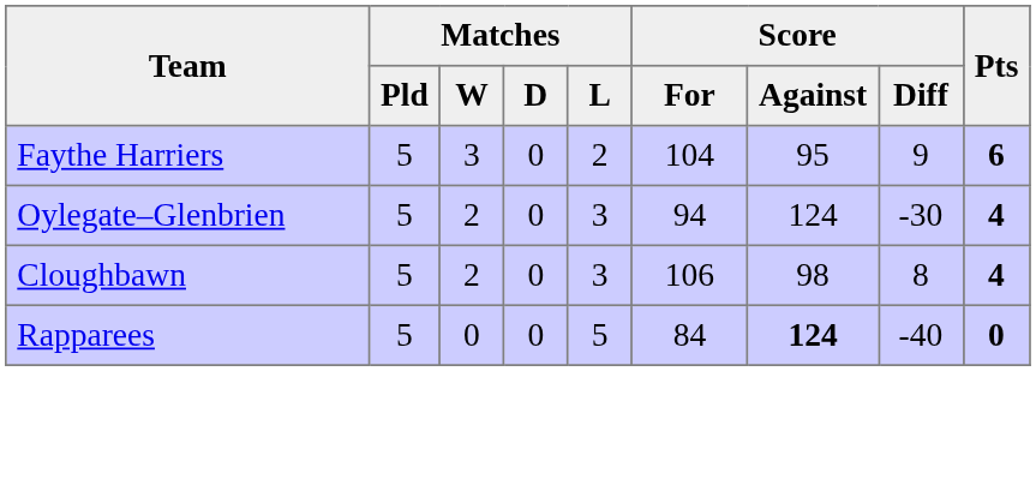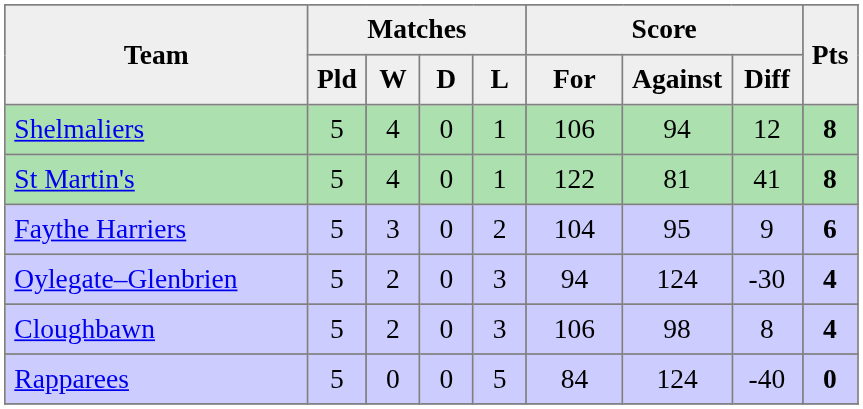+ row: Shelmaliers | 5 | 4 | 0 | 1 | 106 | 94 | 12 | 8
+ row: St Martin's | 5 | 4 | 0 | 1 | 122 | 81 | 41 | 8
Rapparees | Score / Against: bold -> normal
